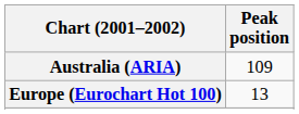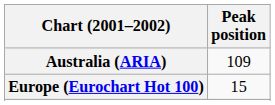Europe (Eurochart Hot 100) | Peak position: 13 -> 15
